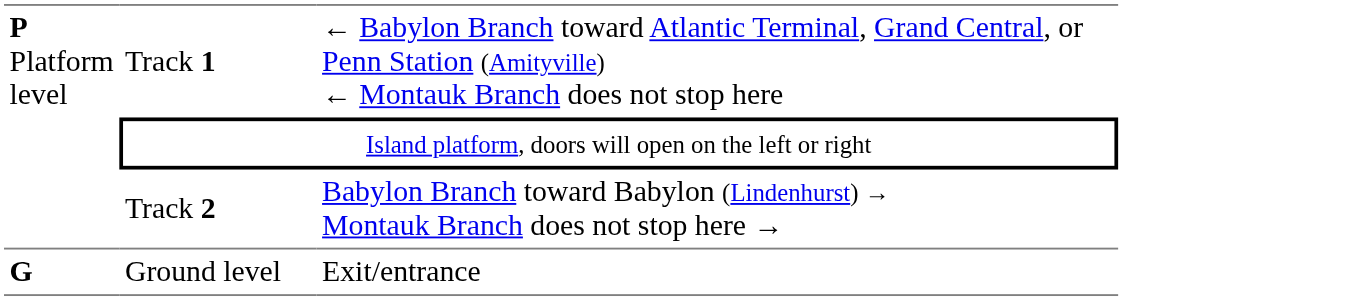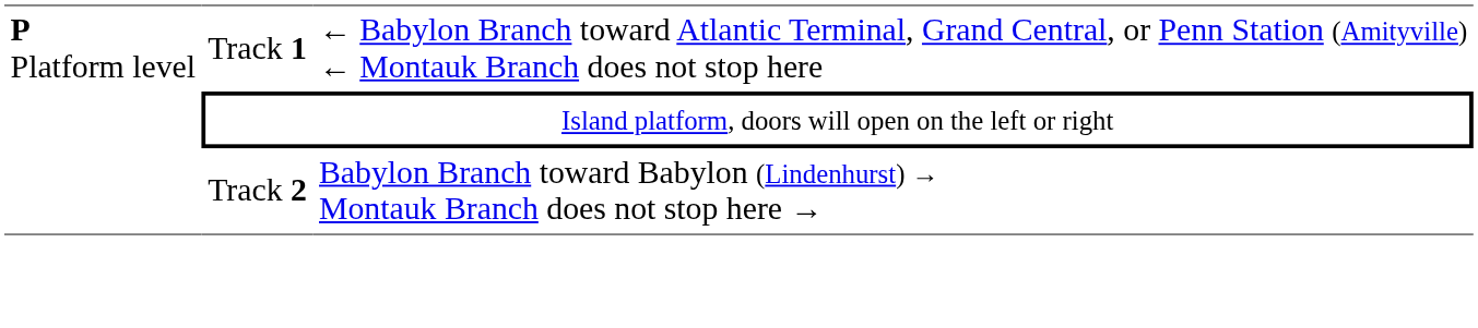- row: G | Ground level | Exit/entrance
